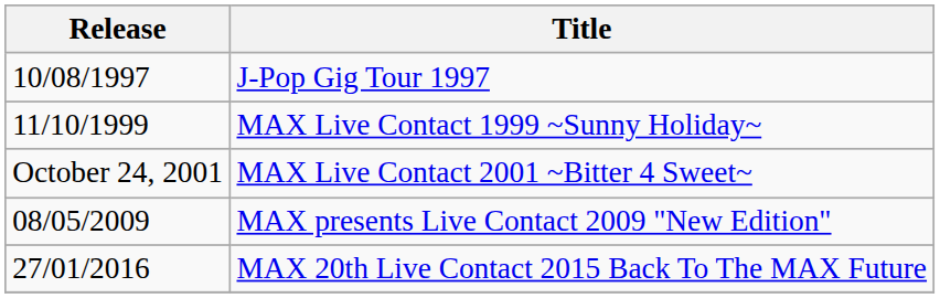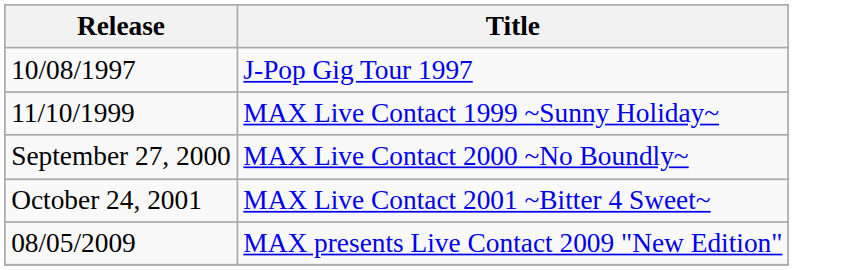+ row: September 27, 2000 | MAX Live Contact 2000 ~No Boundly~
- row: 27/01/2016 | MAX 20th Live Contact 2015 Back To The MAX Future
